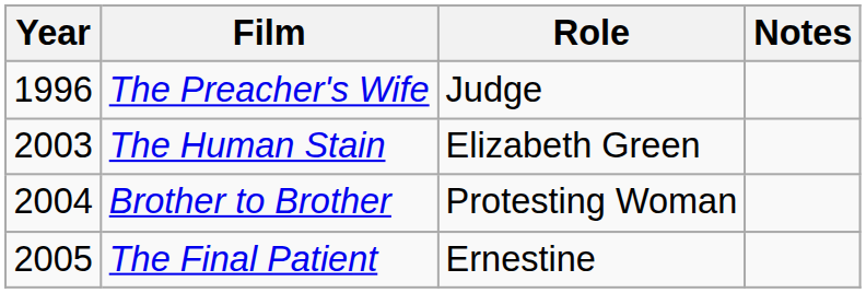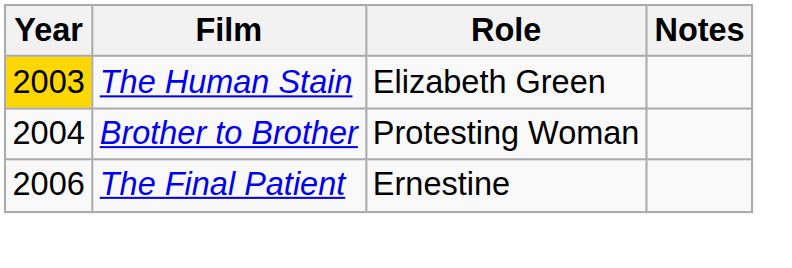- row: 1996 | The Preacher's Wife | Judge
The Human Stain | Year: no background -> gold background
The Final Patient | Year: 2005 -> 2006
